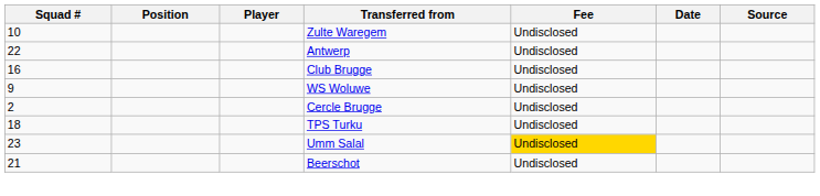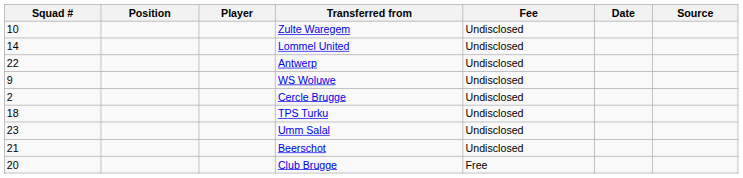+ row: 14 | Lommel United | Undisclosed
- row: 16 | Club Brugge | Undisclosed
Umm Salal | Fee: gold background -> no background
+ row: 20 | Club Brugge | Free
